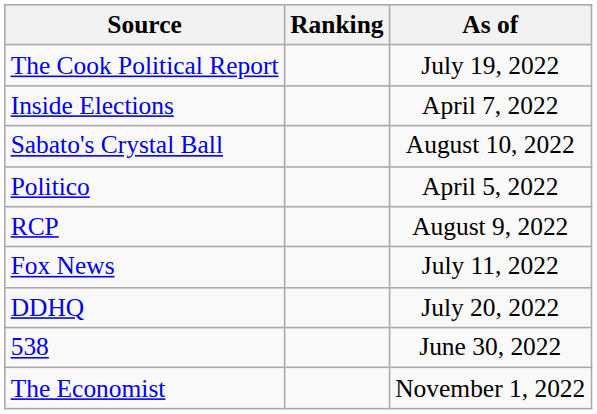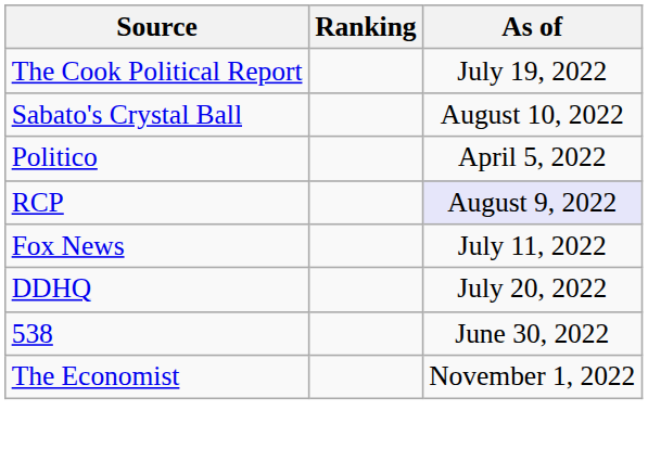- row: Inside Elections | April 7, 2022
RCP | As of: no background -> lavender background
